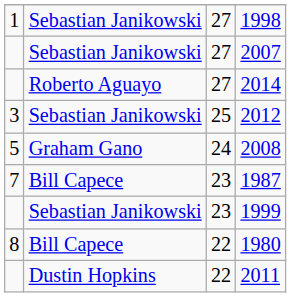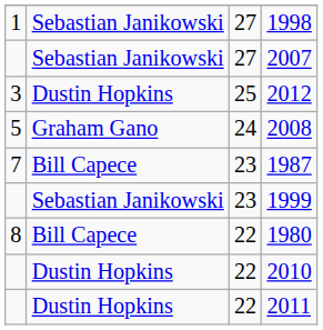- row: Roberto Aguayo | 27 | 2014
2012 | column 2: Sebastian Janikowski -> Dustin Hopkins
+ row: Dustin Hopkins | 22 | 2010
